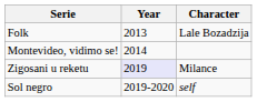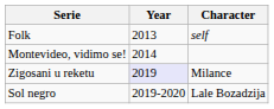Folk | Character: Lale Bozadzija -> self
Sol negro | Character: self -> Lale Bozadzija
